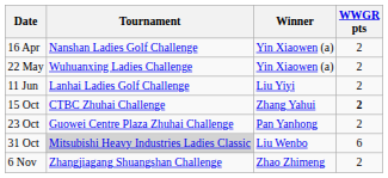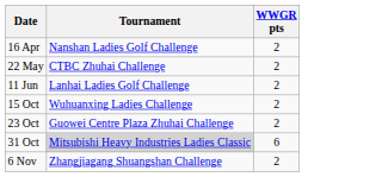- column: Winner | Yin Xiaowen (a) | Yin Xiaowen (a) | Liu Yiyi | Zhang Yahui | Pan Yanhong | Liu Wenbo | Zhao Zhimeng
22 May | Tournament: Wuhuanxing Ladies Challenge -> CTBC Zhuhai Challenge
15 Oct | Tournament: CTBC Zhuhai Challenge -> Wuhuanxing Ladies Challenge
15 Oct | WWGR pts: bold -> normal
